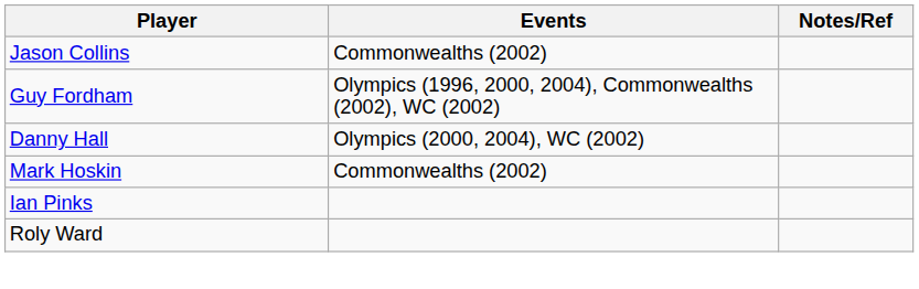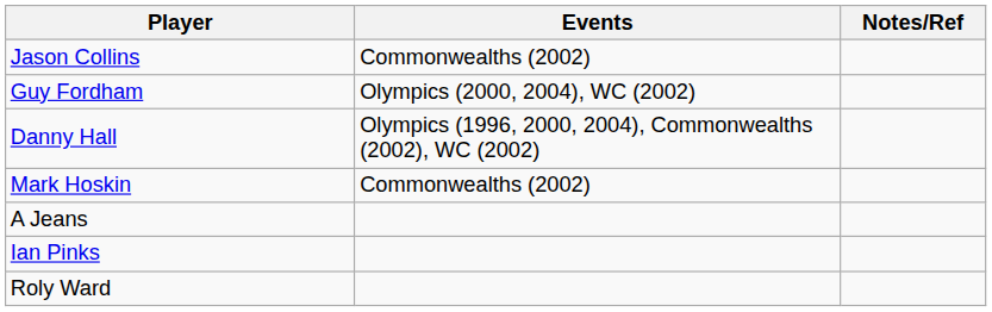Guy Fordham | Events: Olympics (1996, 2000, 2004), Commonwealths (2002), WC (2002) -> Olympics (2000, 2004), WC (2002)
Danny Hall | Events: Olympics (2000, 2004), WC (2002) -> Olympics (1996, 2000, 2004), Commonwealths (2002), WC (2002)
+ row: A Jeans
